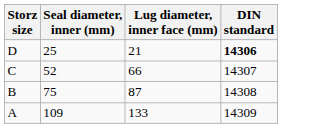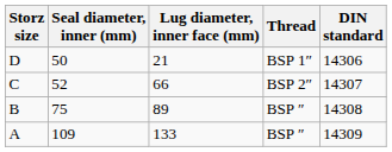+ column: Thread | BSP 1″ | BSP 2″ | BSP ″ | BSP ″
D | Seal diameter, inner (mm): 25 -> 50
D | DIN standard: bold -> normal
B | Lug diameter, inner face (mm): 87 -> 89
